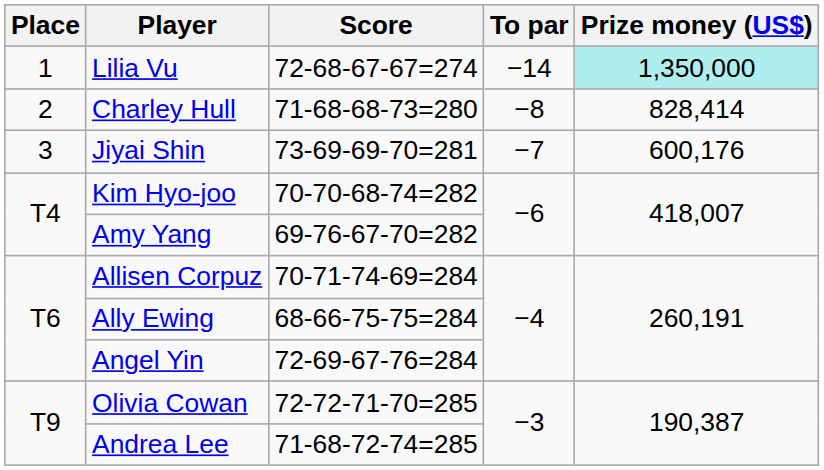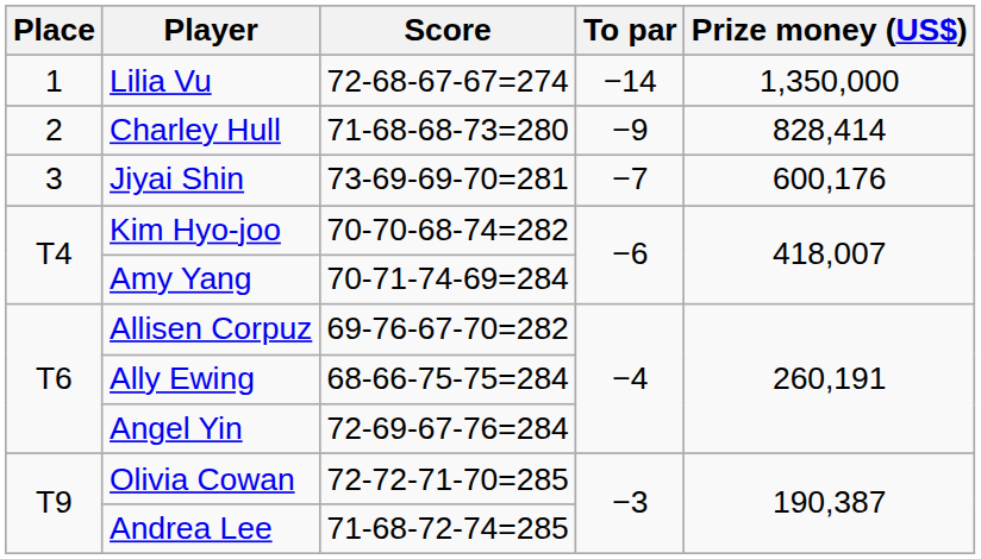Lilia Vu | Prize money (US$): paleturquoise background -> no background
Charley Hull | To par: −8 -> −9
Amy Yang | Score: 69-76-67-70=282 -> 70-71-74-69=284
Allisen Corpuz | Score: 70-71-74-69=284 -> 69-76-67-70=282
